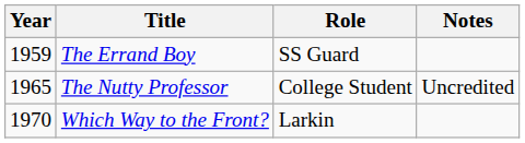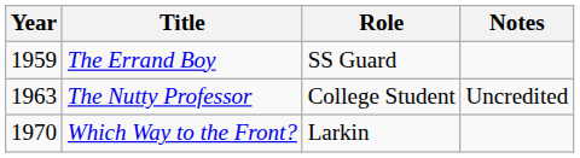The Nutty Professor | Year: 1965 -> 1963
